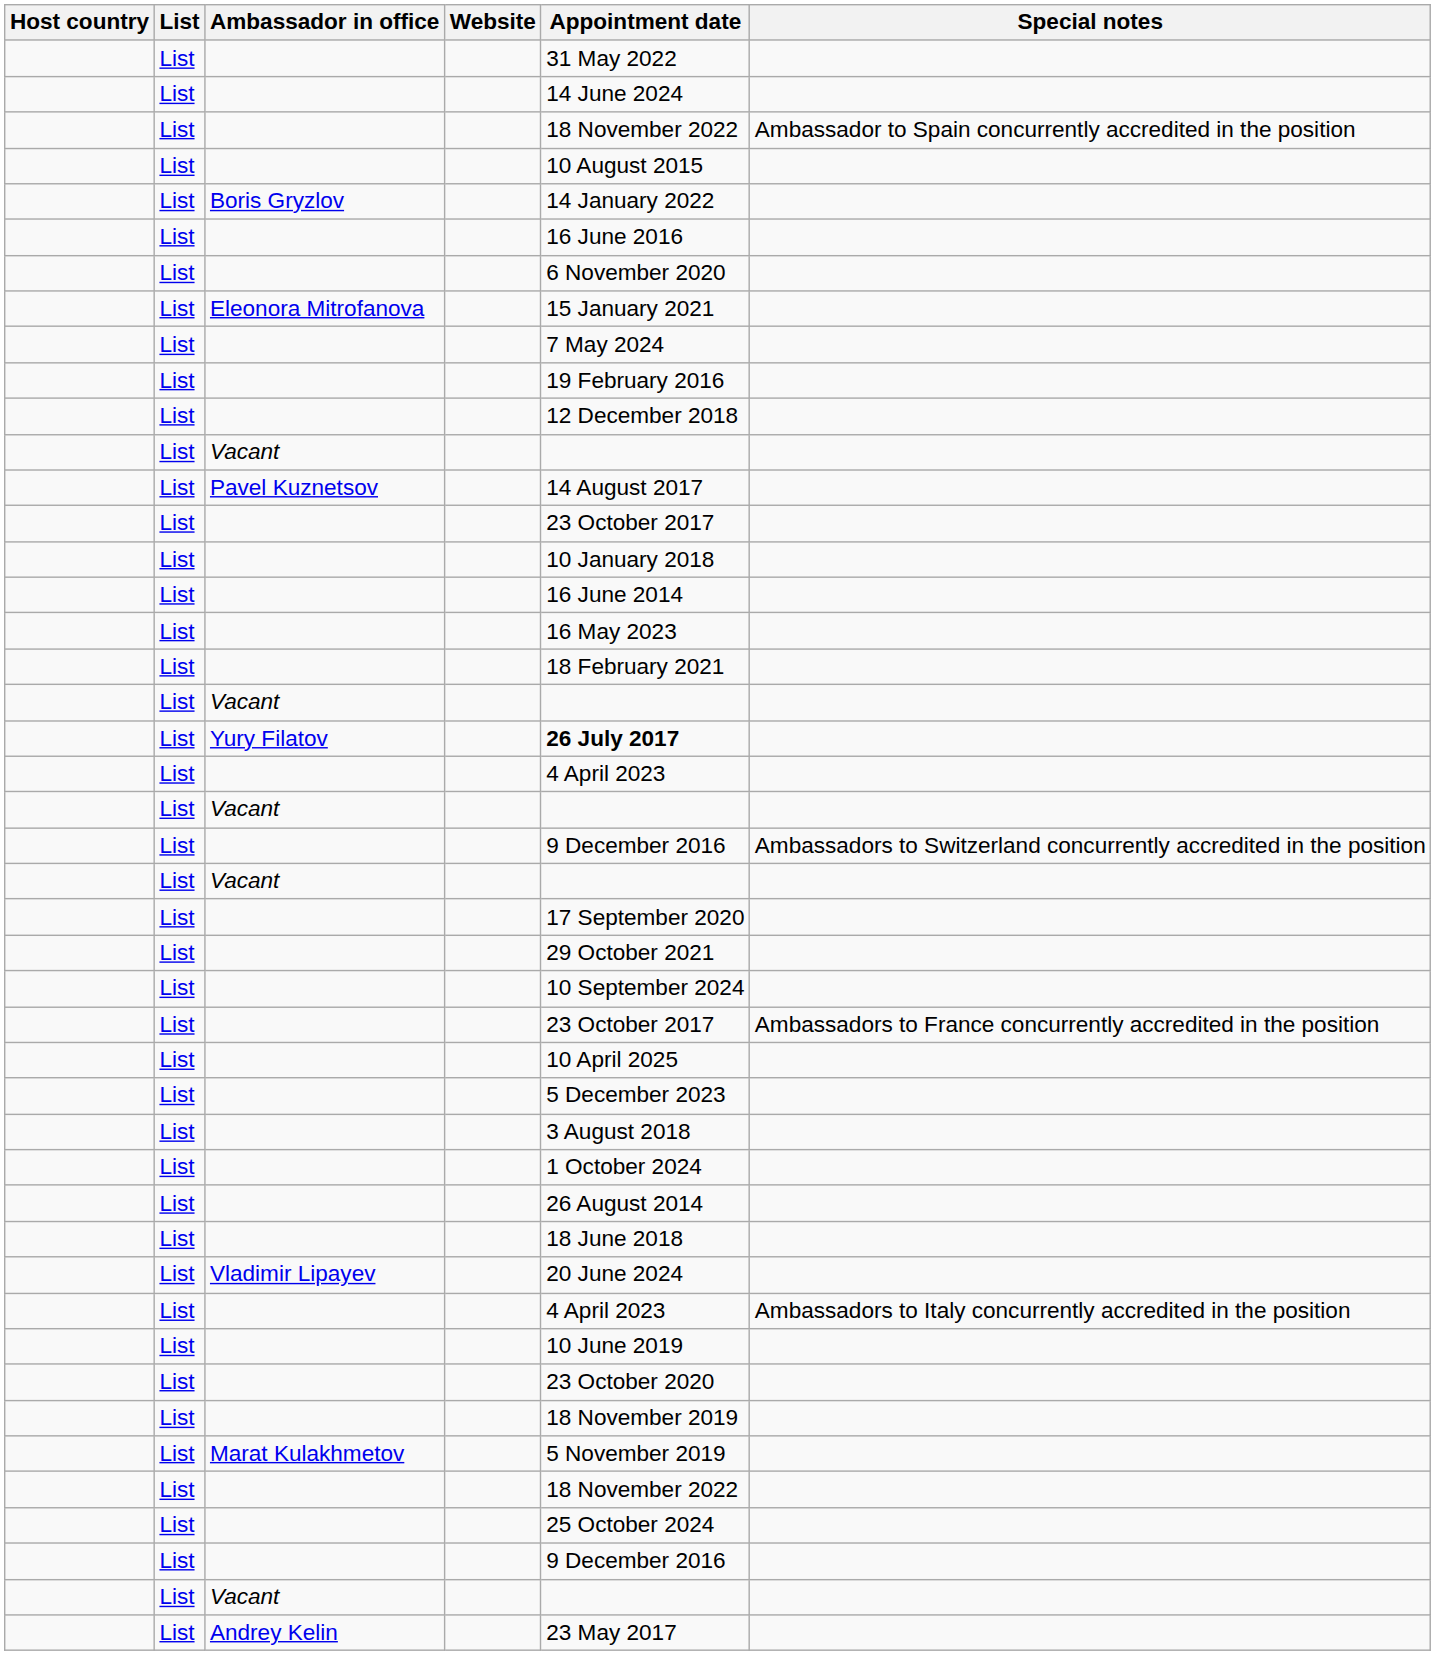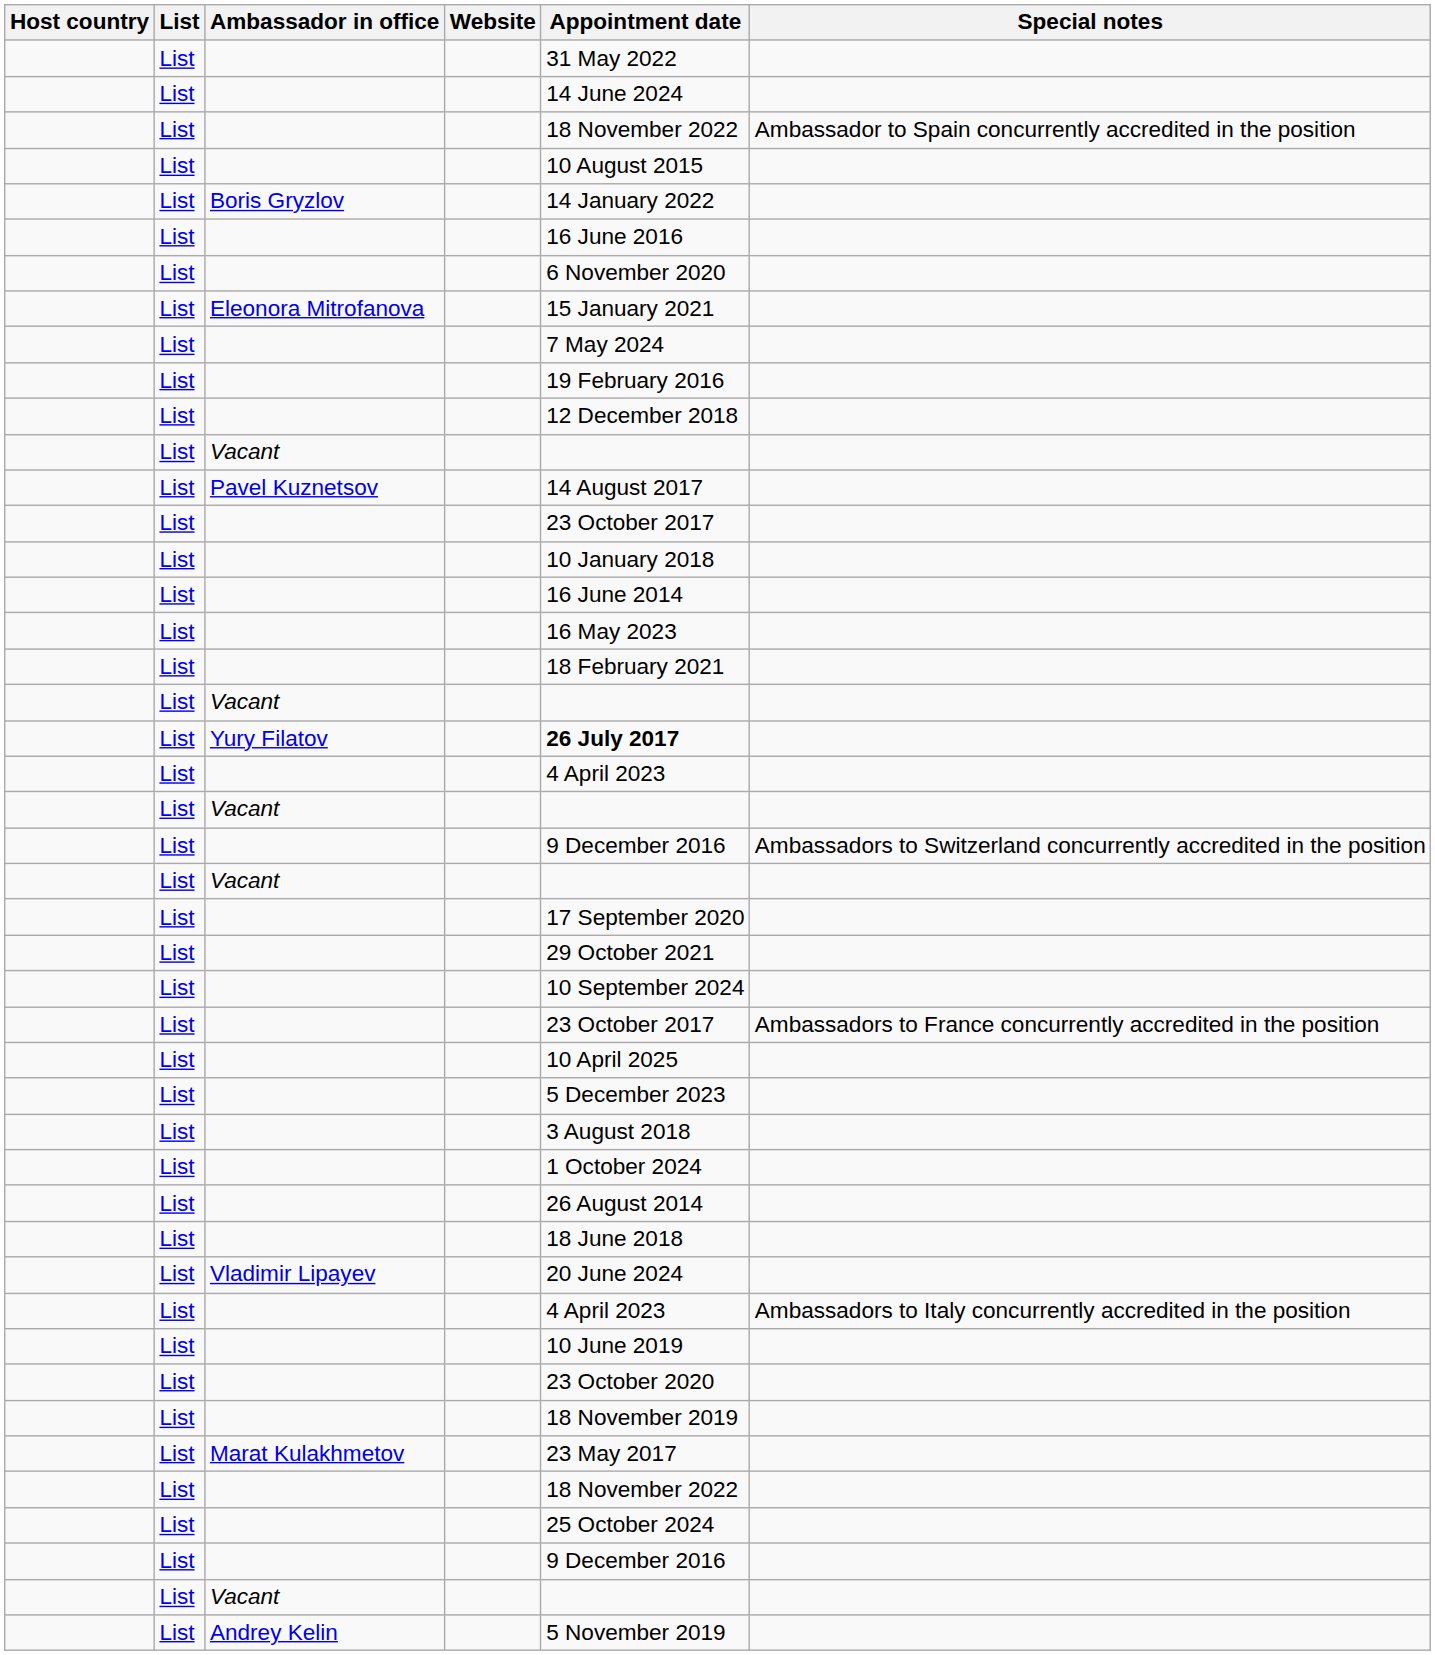Marat Kulakhmetov | Appointment date: 5 November 2019 -> 23 May 2017
Andrey Kelin | Appointment date: 23 May 2017 -> 5 November 2019
